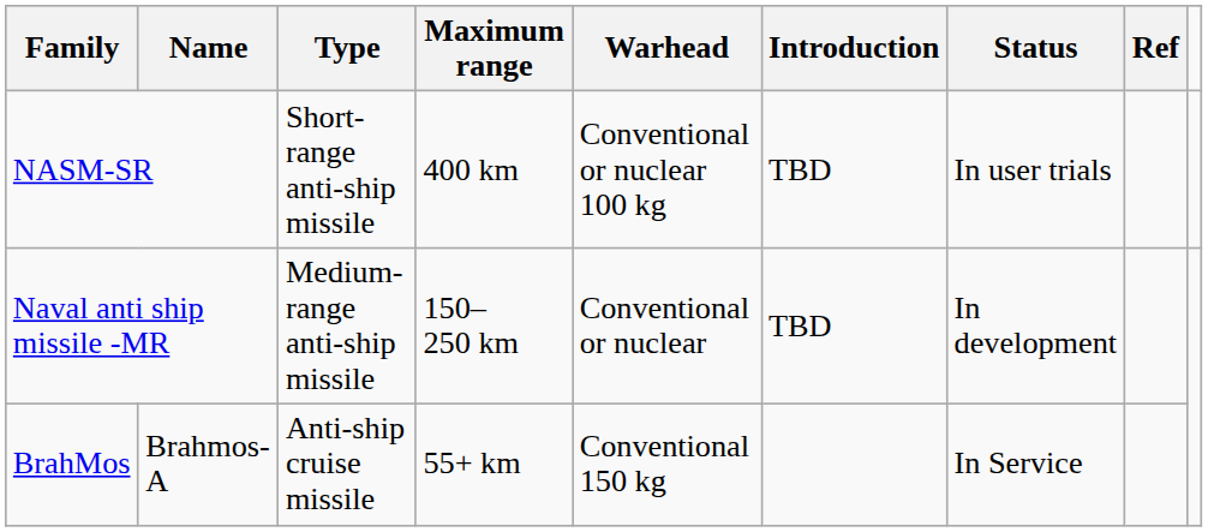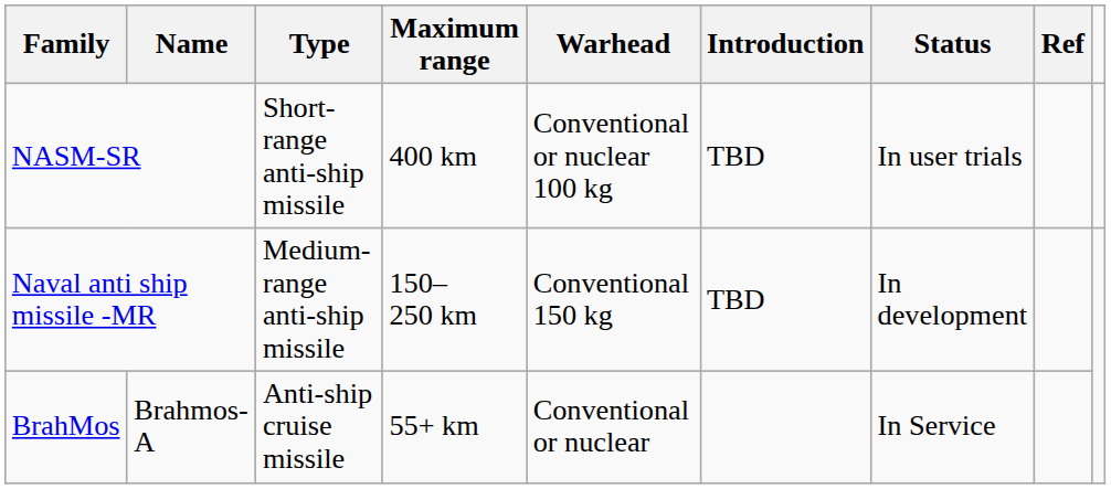Naval anti ship missile -MR | Warhead: Conventional or nuclear -> Conventional 150 kg
BrahMos | Warhead: Conventional 150 kg -> Conventional or nuclear
